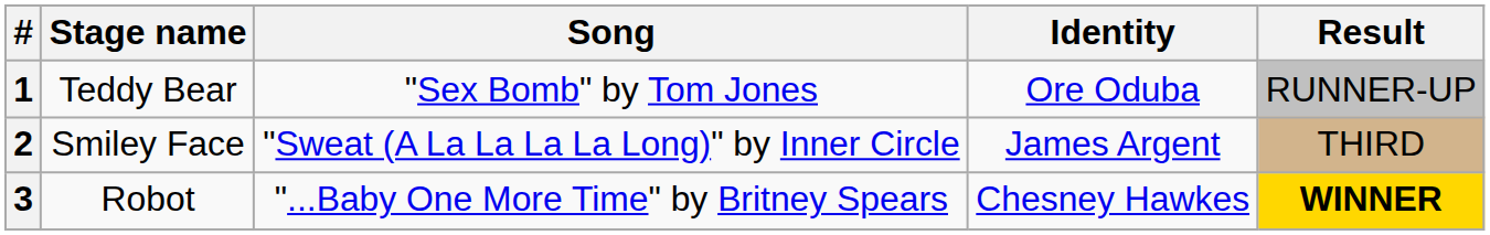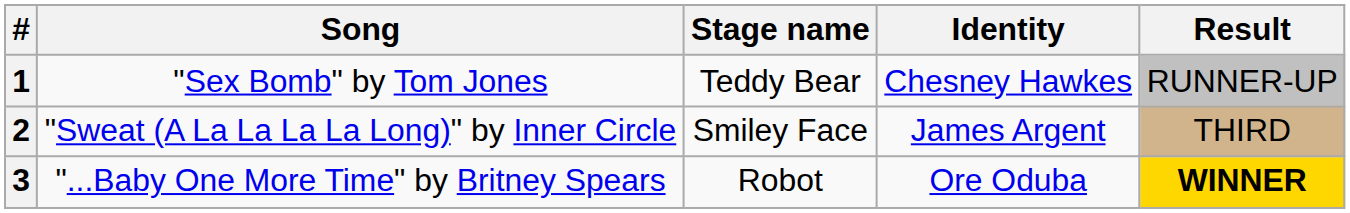columns swapped: Stage name <-> Song
1 | Identity: Ore Oduba -> Chesney Hawkes
3 | Identity: Chesney Hawkes -> Ore Oduba
